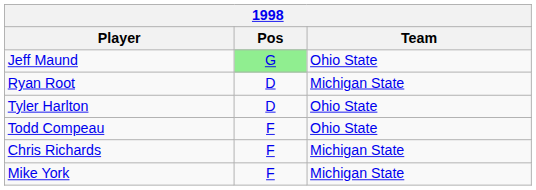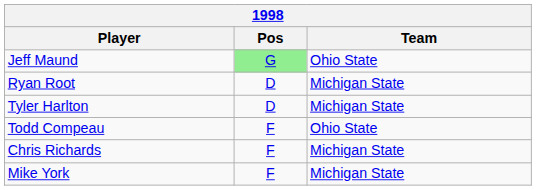Tyler Harlton | Team: Ohio State -> Michigan State
